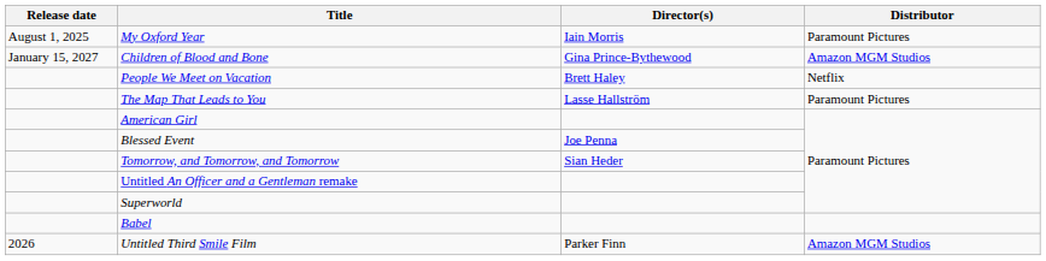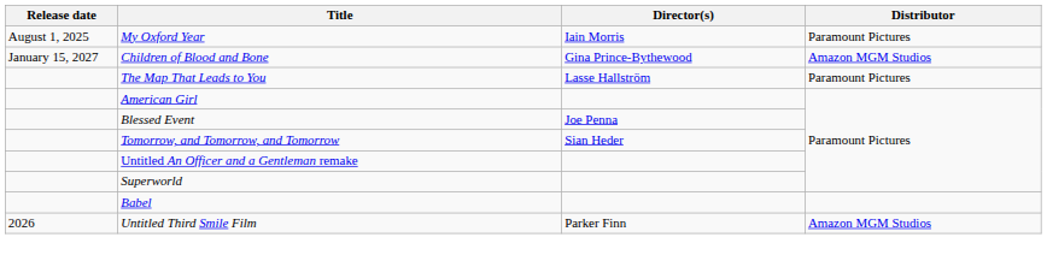- row: People We Meet on Vacation | Brett Haley | Netflix
